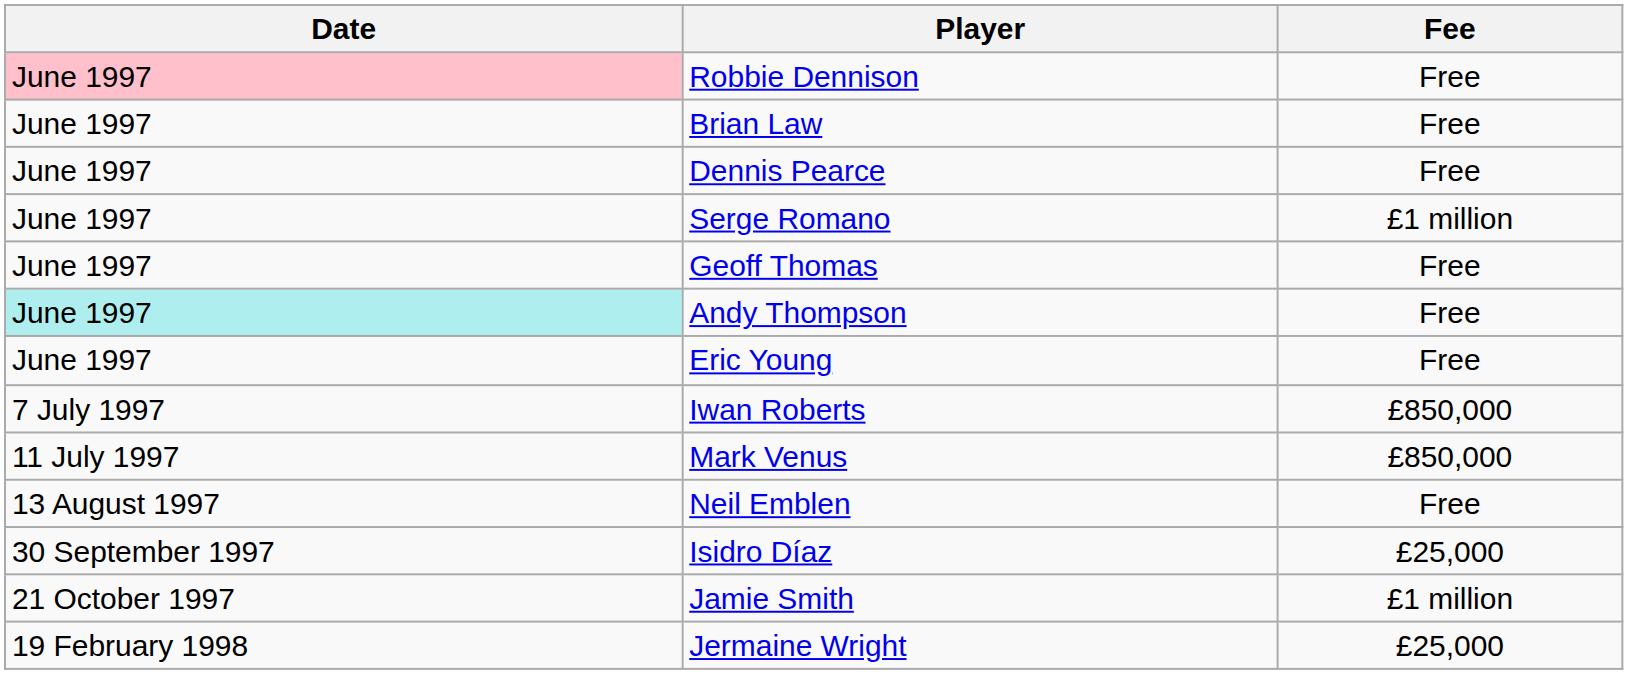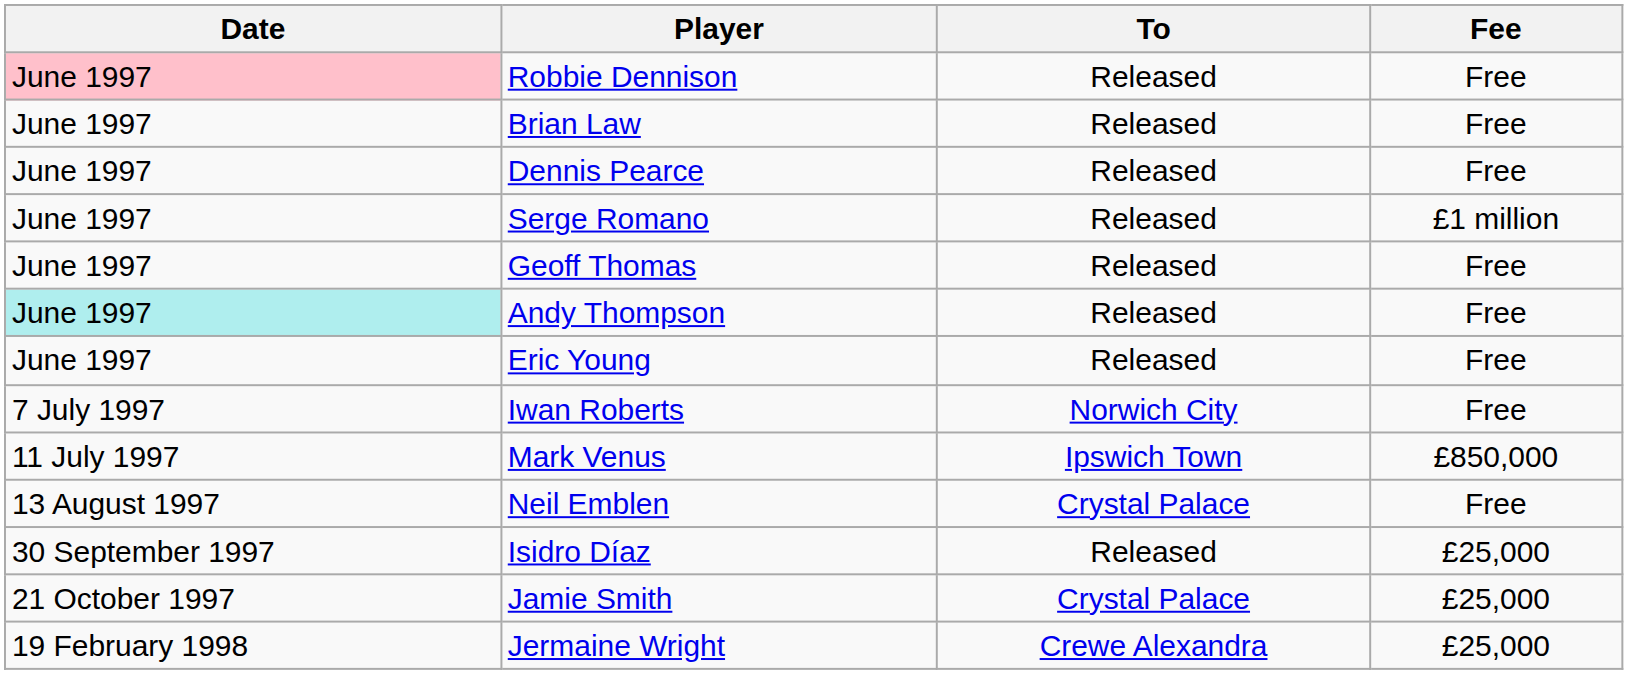+ column: To | Released | Released | Released | Released | Released | Released | Released | Norwich City | Ipswich Town | Crystal Palace | Released | Crystal Palace | Crewe Alexandra
Iwan Roberts | Fee: £850,000 -> Free
Jamie Smith | Fee: £1 million -> £25,000
